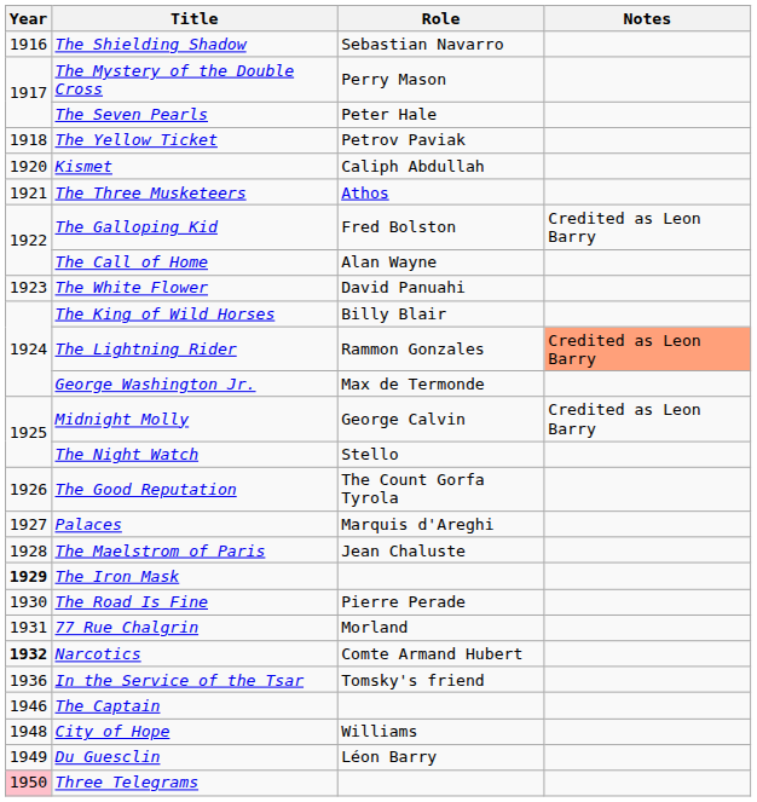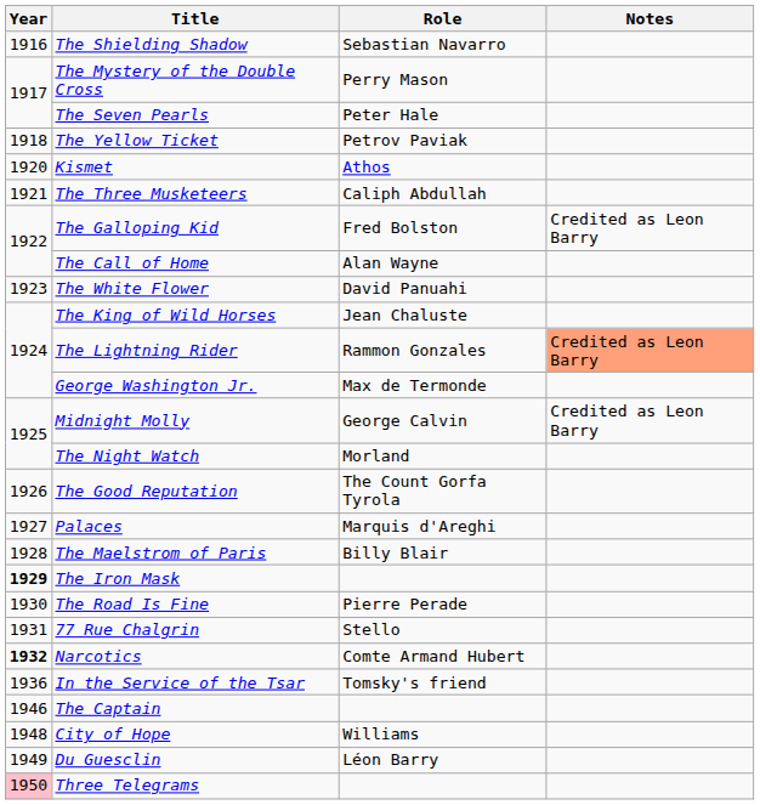Kismet | Role: Caliph Abdullah -> Athos
The Three Musketeers | Role: Athos -> Caliph Abdullah
The King of Wild Horses | Role: Billy Blair -> Jean Chaluste
The Night Watch | Role: Stello -> Morland
The Maelstrom of Paris | Role: Jean Chaluste -> Billy Blair
77 Rue Chalgrin | Role: Morland -> Stello
